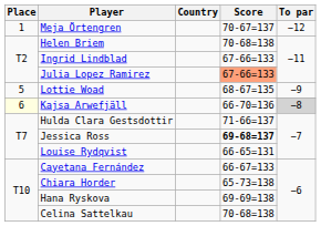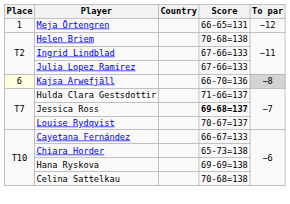Meja Örtengren | Score: 70-67=137 -> 66-65=131
Julia Lopez Ramirez | Score: lightsalmon background -> no background
- row: 5 | Lottie Woad | 68-67=135 | −9
Louise Rydqvist | Score: 66-65=131 -> 70-67=137
